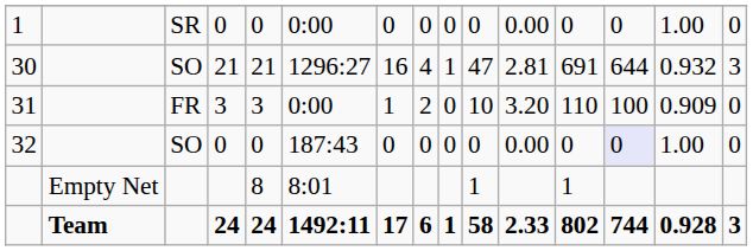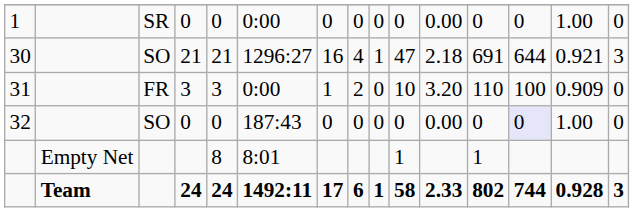30 | column 11: 2.81 -> 2.18
30 | column 14: 0.932 -> 0.921
